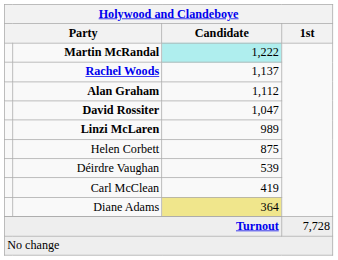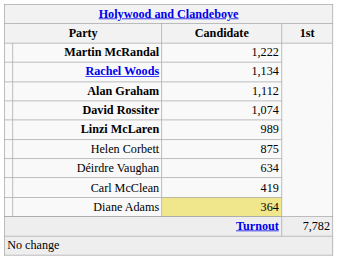Martin McRandal | Candidate: paleturquoise background -> no background
Rachel Woods | Candidate: 1,137 -> 1,134
David Rossiter | Candidate: 1,047 -> 1,074
Déirdre Vaughan | Candidate: 539 -> 634
Turnout | 1st: 7,728 -> 7,782
